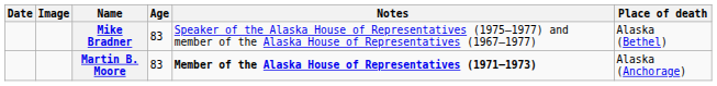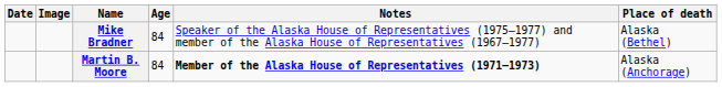Mike Bradner | Age: 83 -> 84
Martin B. Moore | Age: 83 -> 84
